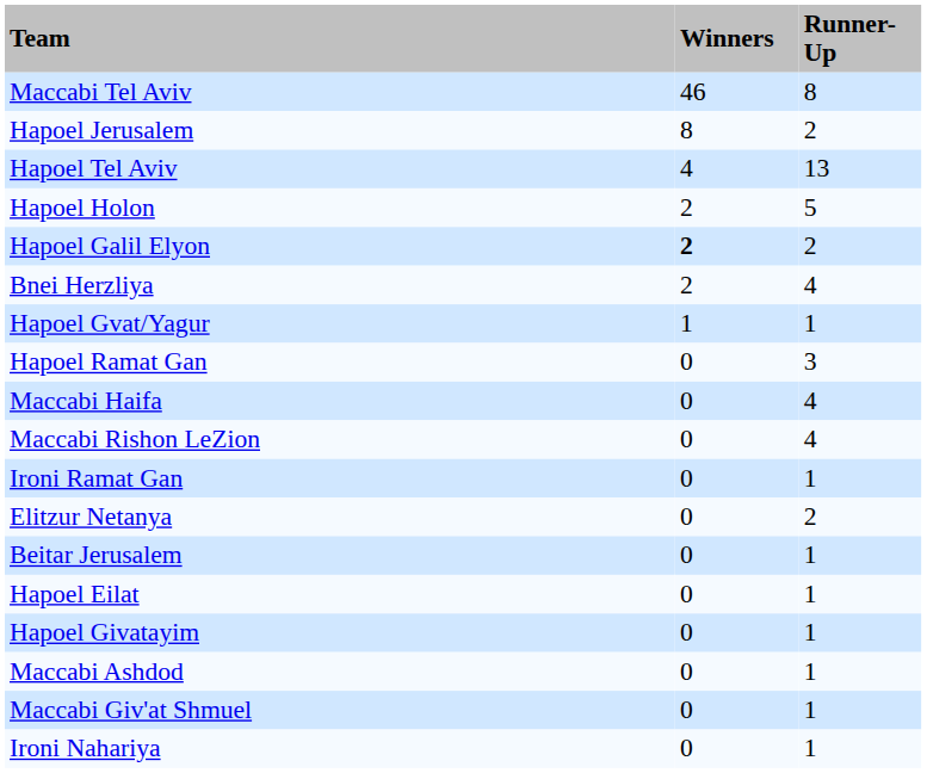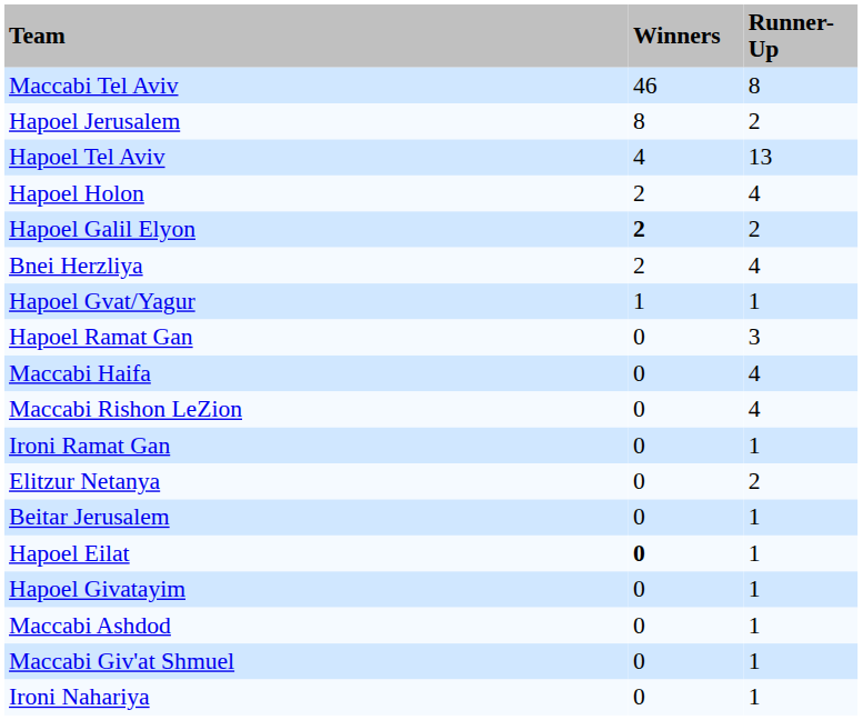Hapoel Holon | Runner-Up: 5 -> 4
Hapoel Eilat | Winners: normal -> bold
